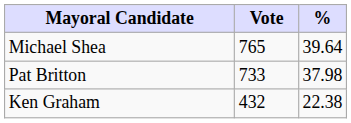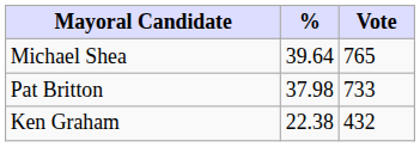columns swapped: Vote <-> %
